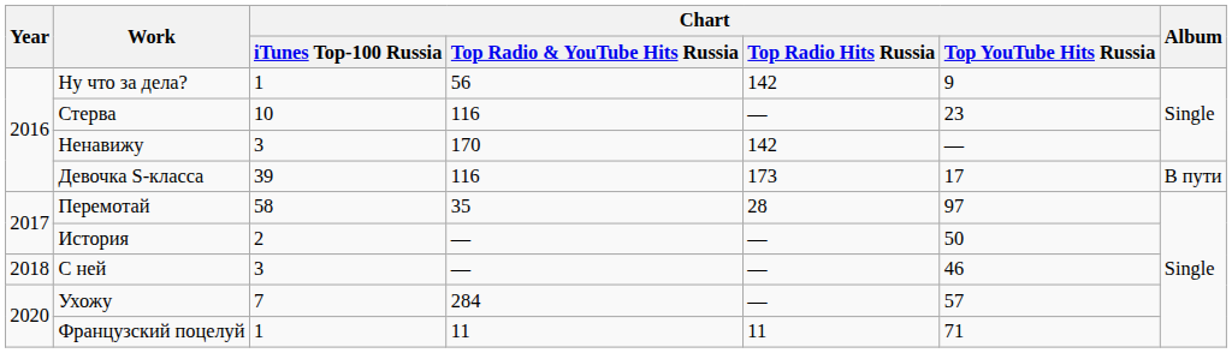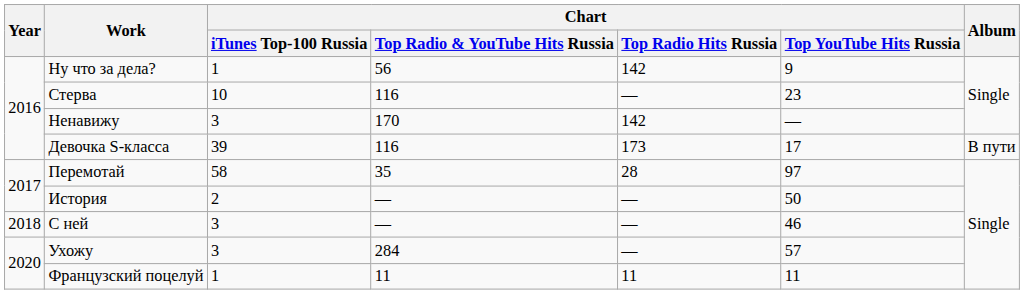Ухожу | Chart / iTunes Top-100 Russia: 7 -> 3
Французский поцелуй | Chart / Top YouTube Hits Russia: 71 -> 11
